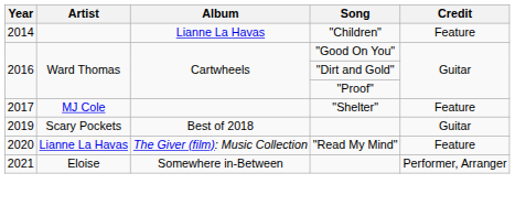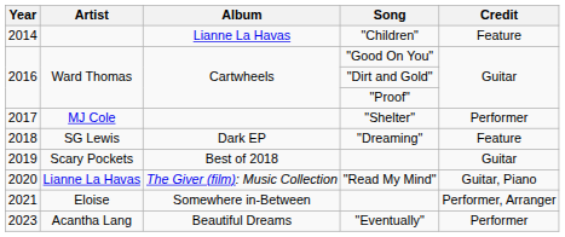"Shelter" | Credit: Feature -> Performer
+ row: 2018 | SG Lewis | Dark EP | "Dreaming" | Feature
"Read My Mind" | Credit: Feature -> Guitar, Piano
+ row: 2023 | Acantha Lang | Beautiful Dreams | "Eventually" | Performer
